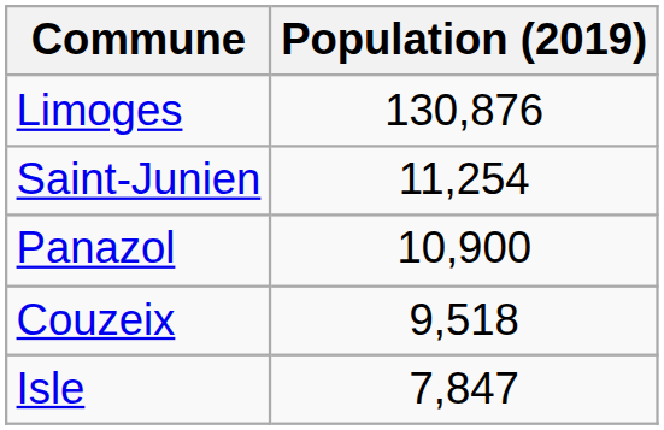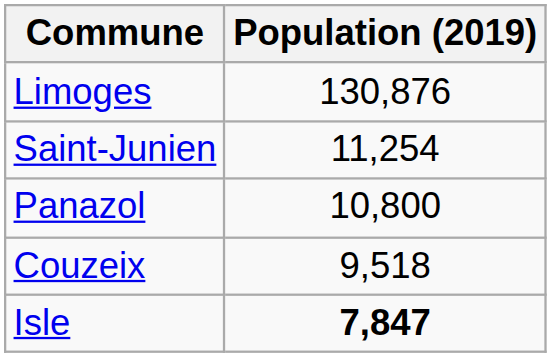Panazol | Population (2019): 10,900 -> 10,800
Isle | Population (2019): normal -> bold
